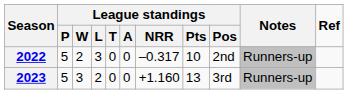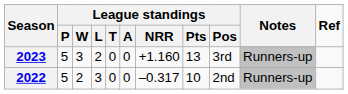rows swapped: 2022 <-> 2023
